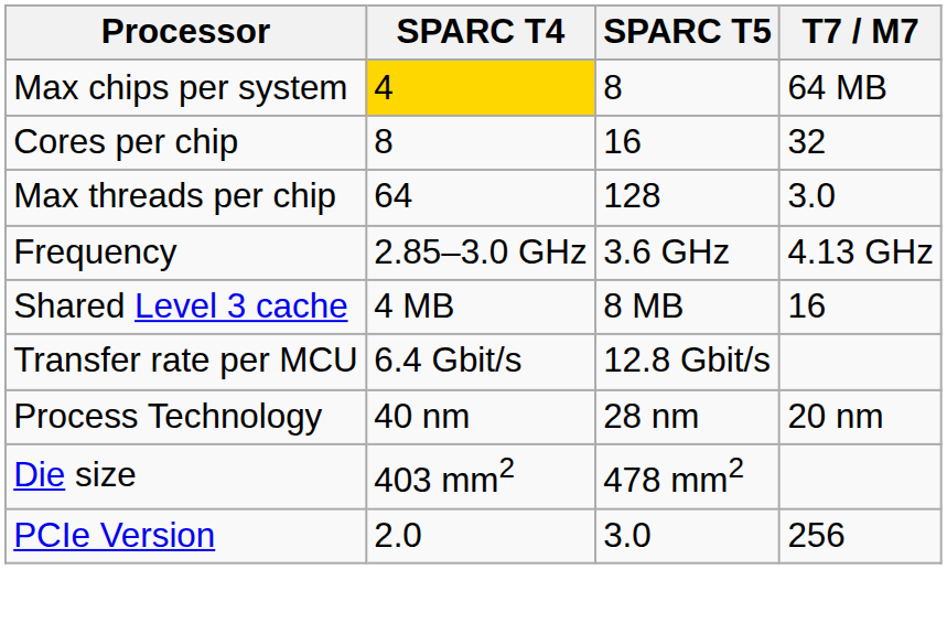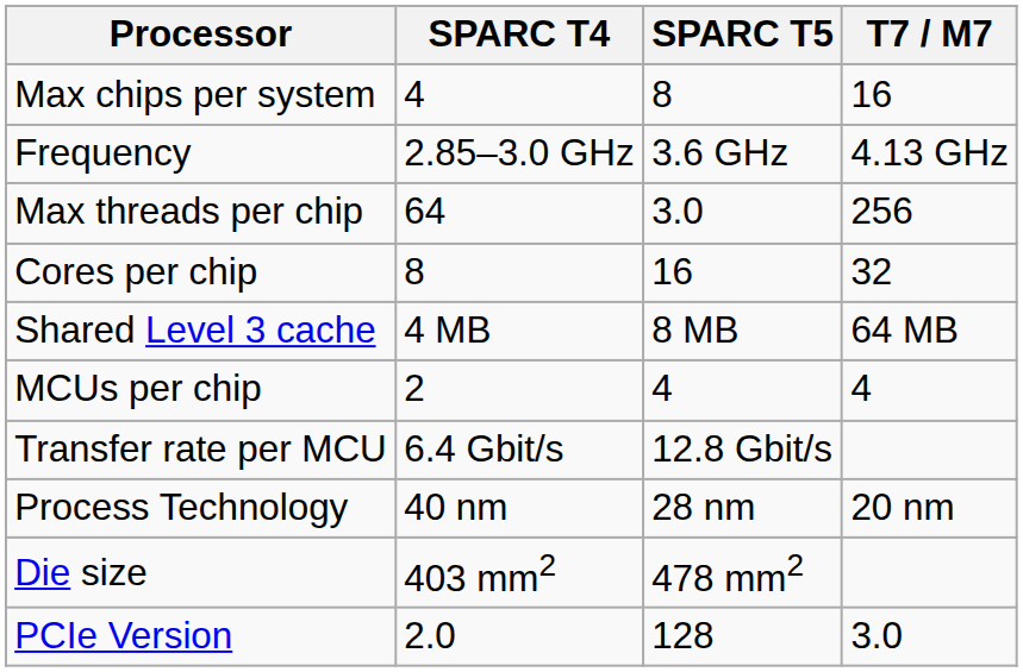Max chips per system | SPARC T4: gold background -> no background
Max chips per system | T7 / M7: 64 MB -> 16
rows swapped: Cores per chip <-> Frequency
Max threads per chip | SPARC T5: 128 -> 3.0
Max threads per chip | T7 / M7: 3.0 -> 256
Shared Level 3 cache | T7 / M7: 16 -> 64 MB
+ row: MCUs per chip | 2 | 4 | 4
PCIe Version | SPARC T5: 3.0 -> 128
PCIe Version | T7 / M7: 256 -> 3.0
